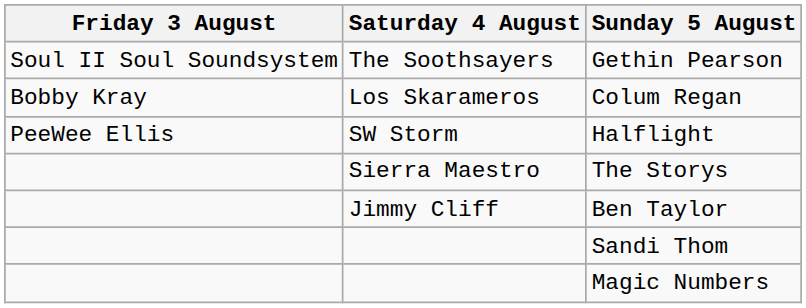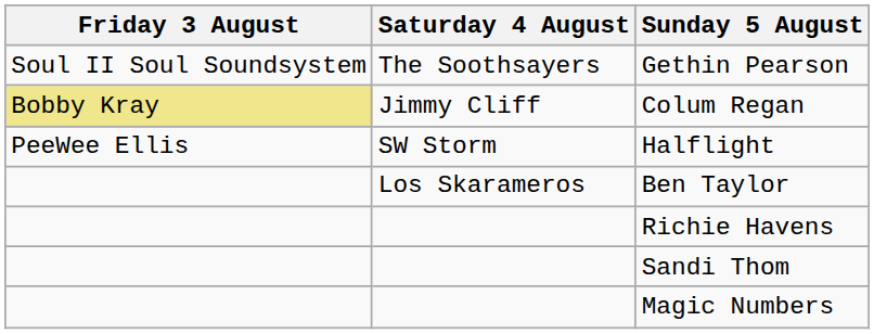Colum Regan | Friday 3 August: no background -> khaki background
Colum Regan | Saturday 4 August: Los Skarameros -> Jimmy Cliff
- row: Sierra Maestro | The Storys
Ben Taylor | Saturday 4 August: Jimmy Cliff -> Los Skarameros
+ row: Richie Havens
